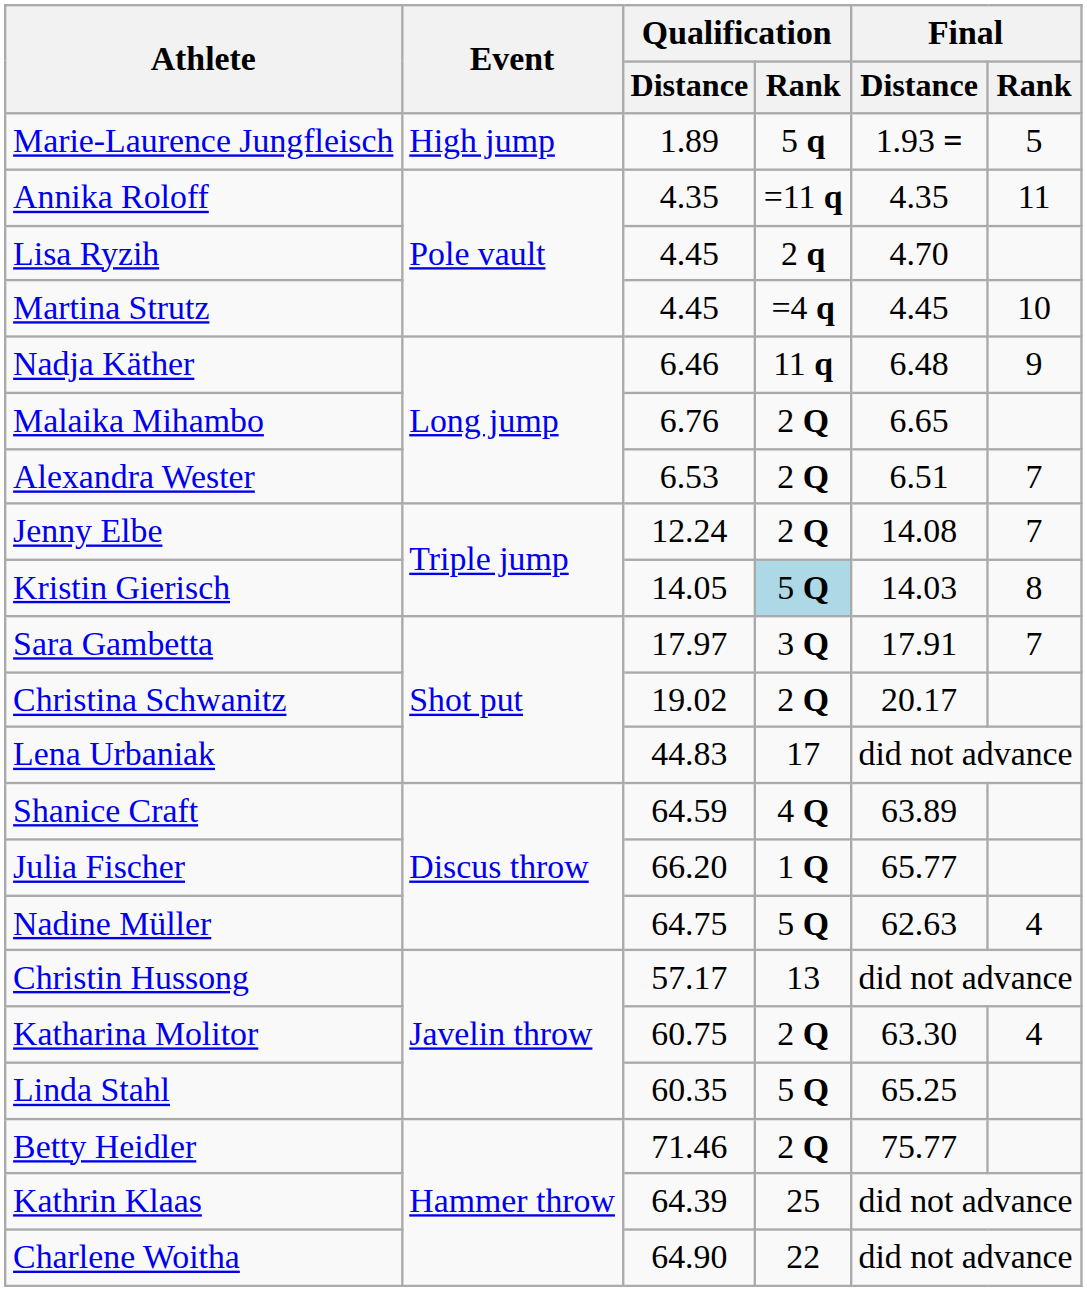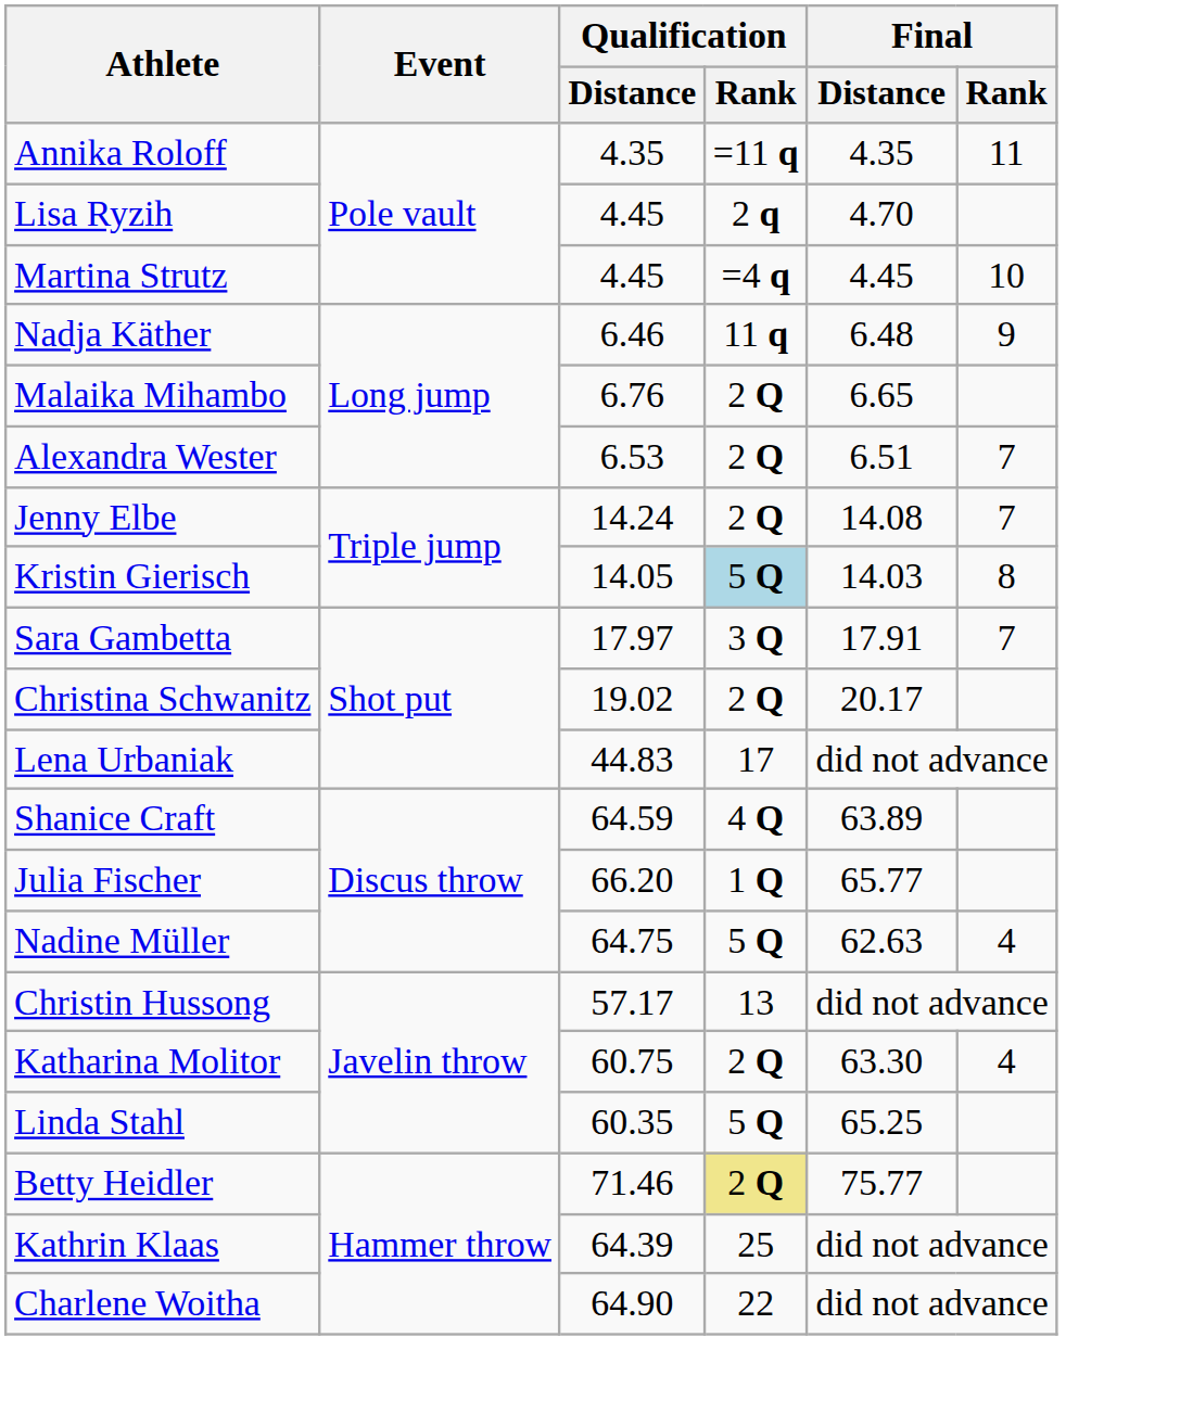- row: Marie-Laurence Jungfleisch | High jump | 1.89 | 5 q | 1.93 = | 5
Jenny Elbe | Qualification / Distance: 12.24 -> 14.24
Betty Heidler | Qualification / Rank: no background -> khaki background
